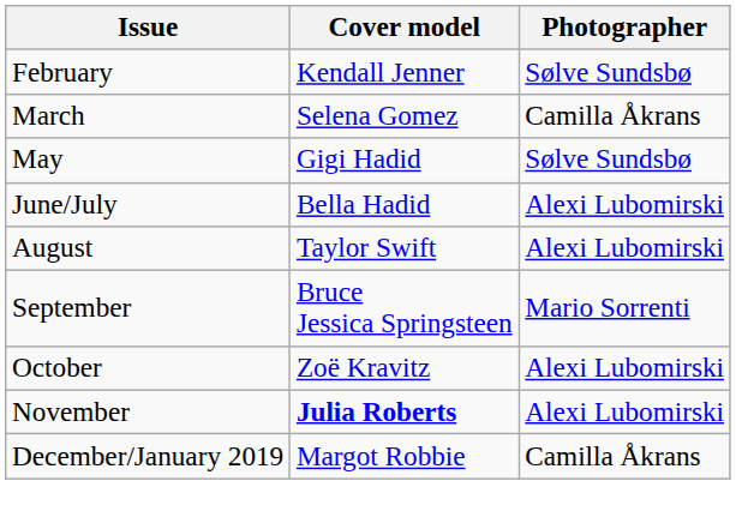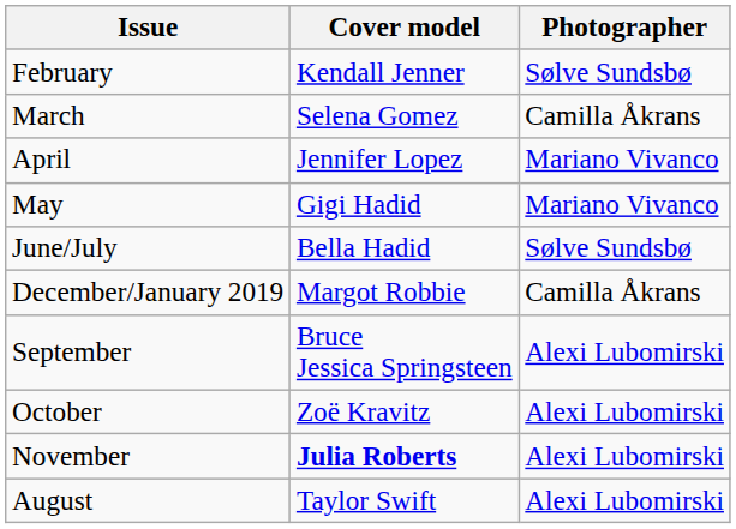+ row: April | Jennifer Lopez | Mariano Vivanco
May | Photographer: Sølve Sundsbø -> Mariano Vivanco
June/July | Photographer: Alexi Lubomirski -> Sølve Sundsbø
rows swapped: August <-> December/January 2019
September | Photographer: Mario Sorrenti -> Alexi Lubomirski
